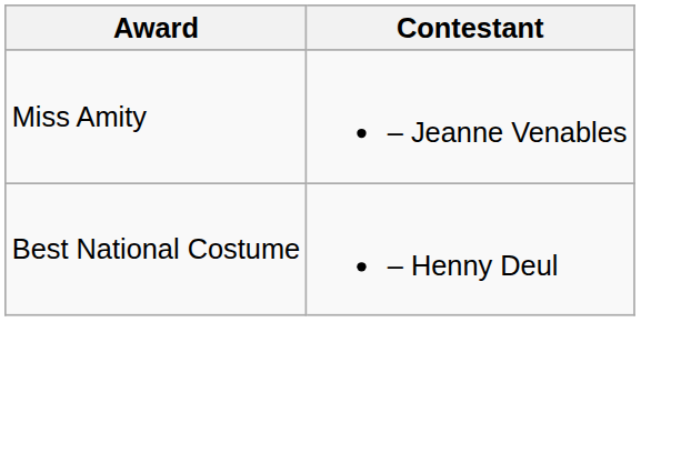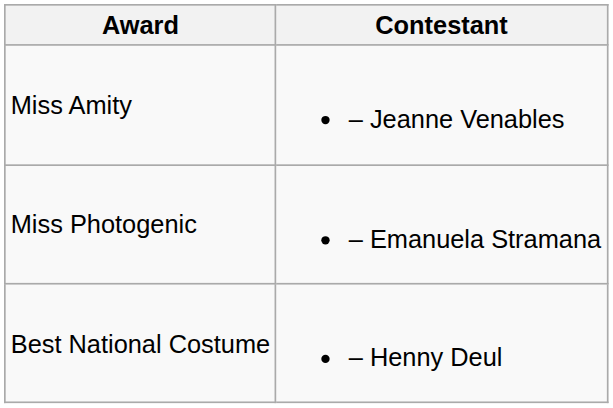+ row: Miss Photogenic | – Emanuela Stramana
